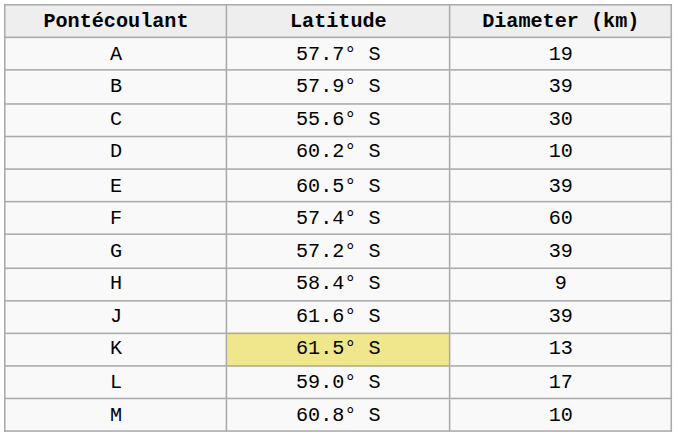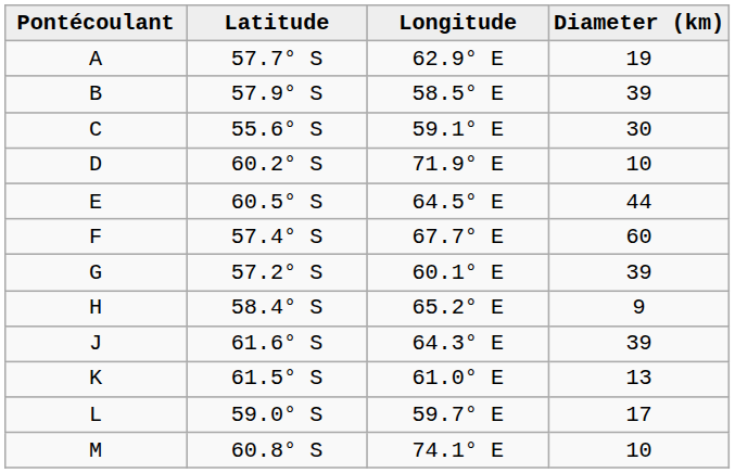+ column: Longitude | 62.9° E | 58.5° E | 59.1° E | 71.9° E | 64.5° E | 67.7° E | 60.1° E | 65.2° E | 64.3° E | 61.0° E | 59.7° E | 74.1° E
E | Diameter (km): 39 -> 44
K | Latitude: khaki background -> no background
